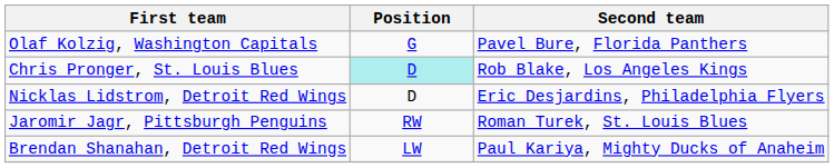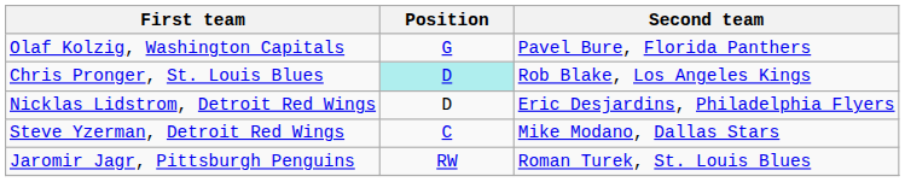+ row: Steve Yzerman, Detroit Red Wings | C | Mike Modano, Dallas Stars
- row: Brendan Shanahan, Detroit Red Wings | LW | Paul Kariya, Mighty Ducks of Anaheim
